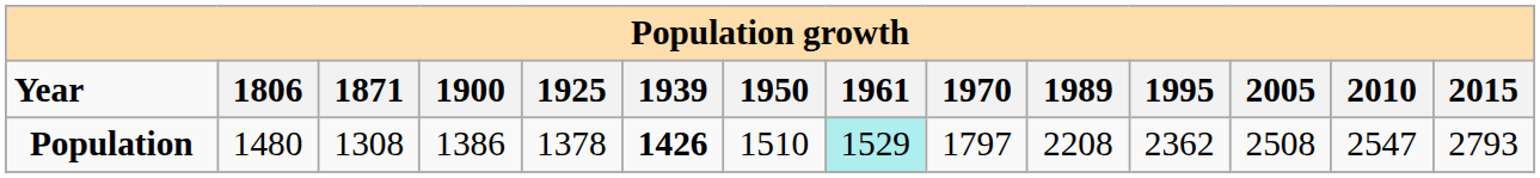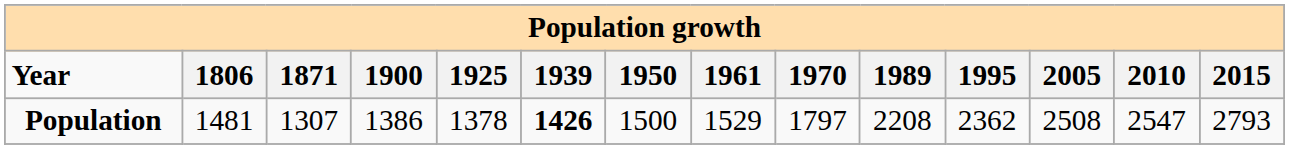Population | 1806: 1480 -> 1481
Population | 1871: 1308 -> 1307
Population | 1950: 1510 -> 1500
Population | 1961: paleturquoise background -> no background
